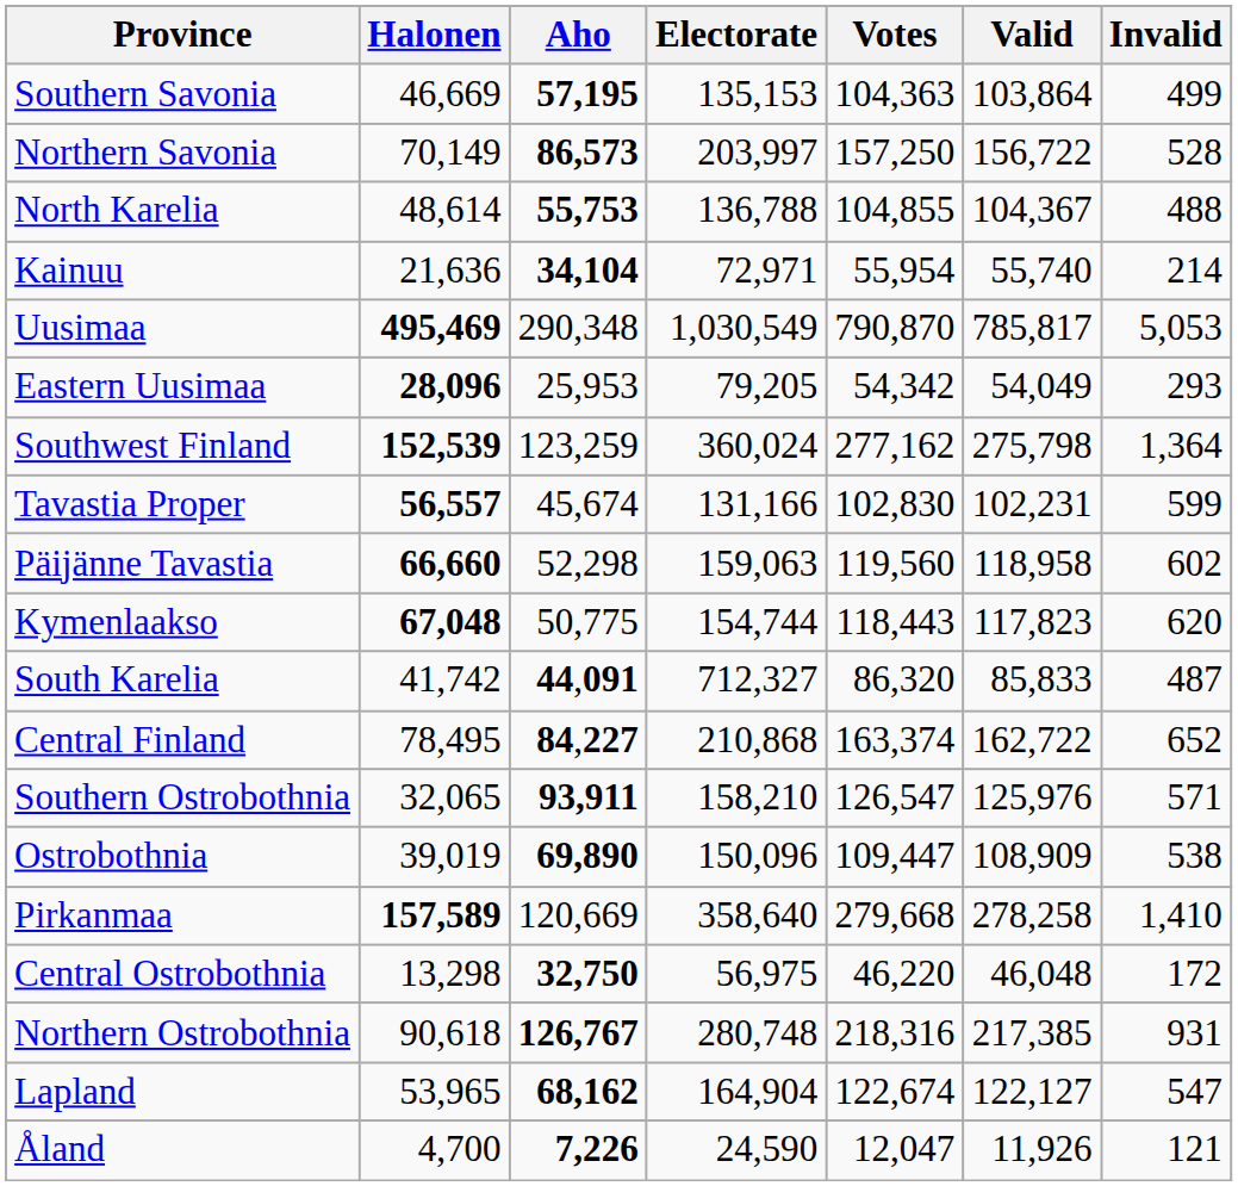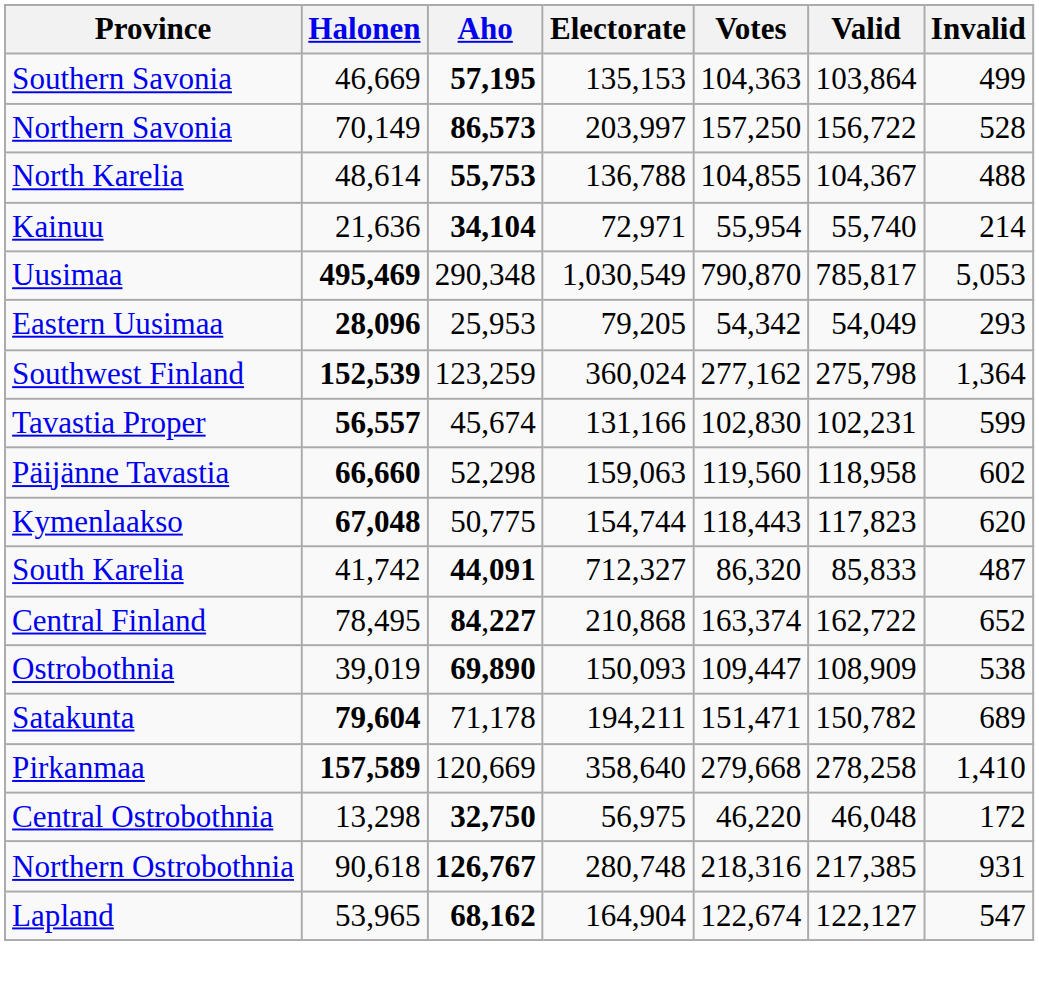- row: Southern Ostrobothnia | 32,065 | 93,911 | 158,210 | 126,547 | 125,976 | 571
Ostrobothnia | Electorate: 150,096 -> 150,093
+ row: Satakunta | 79,604 | 71,178 | 194,211 | 151,471 | 150,782 | 689
- row: Åland | 4,700 | 7,226 | 24,590 | 12,047 | 11,926 | 121
